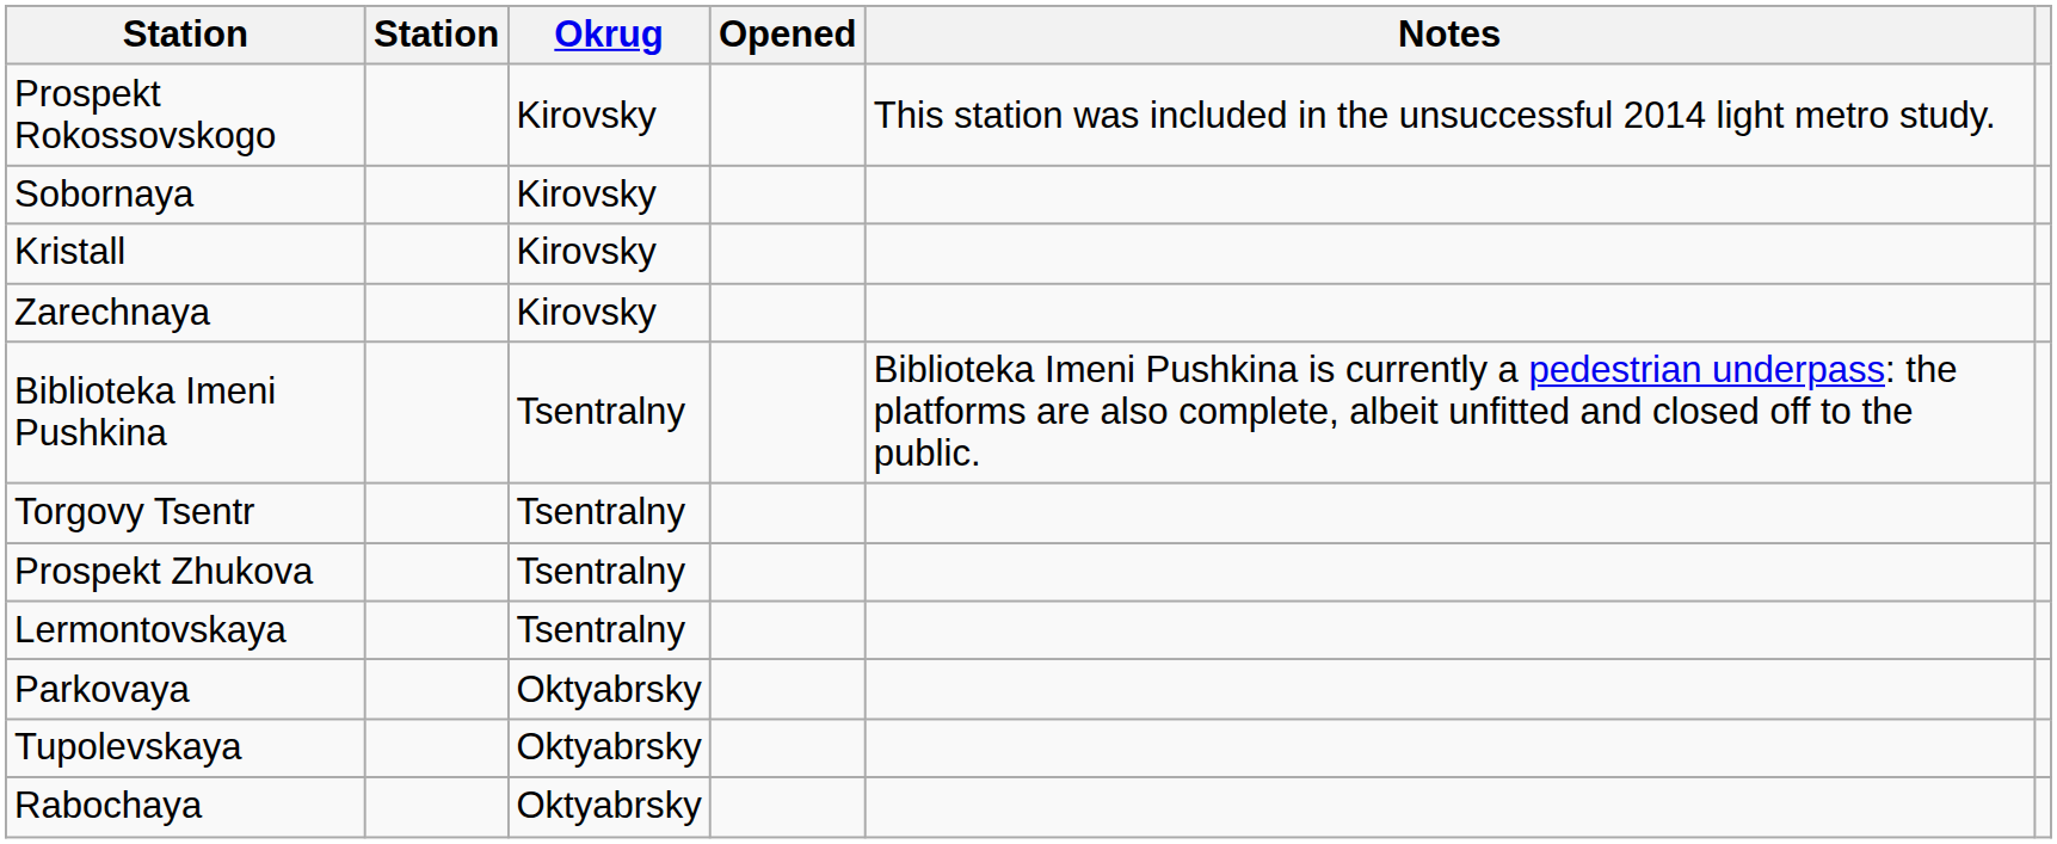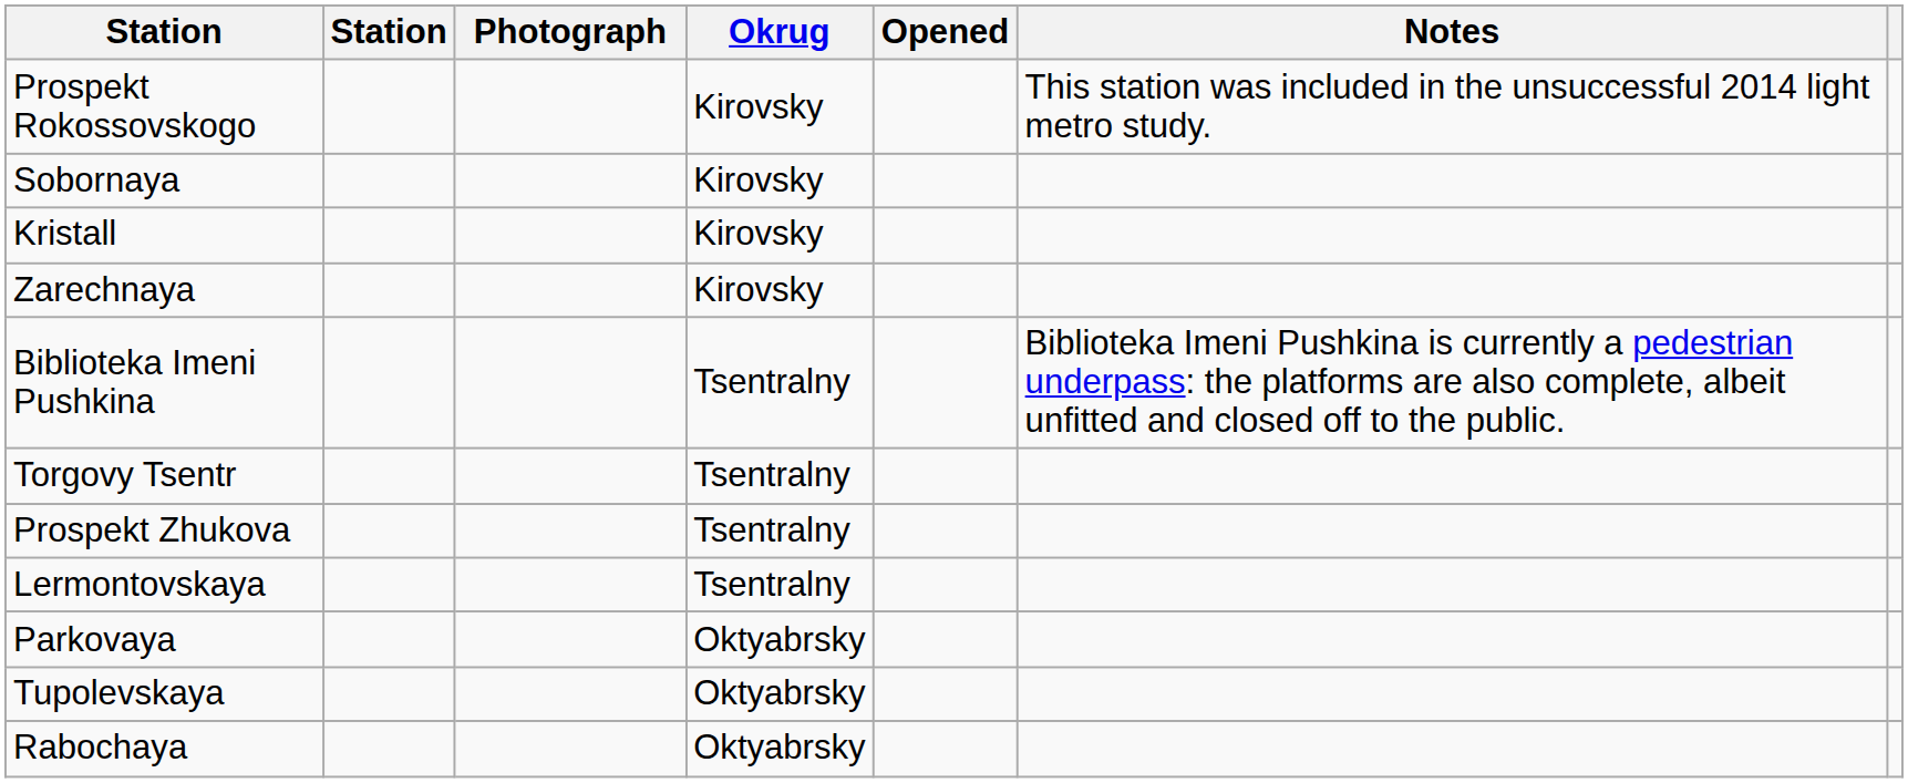+ column: Photograph
